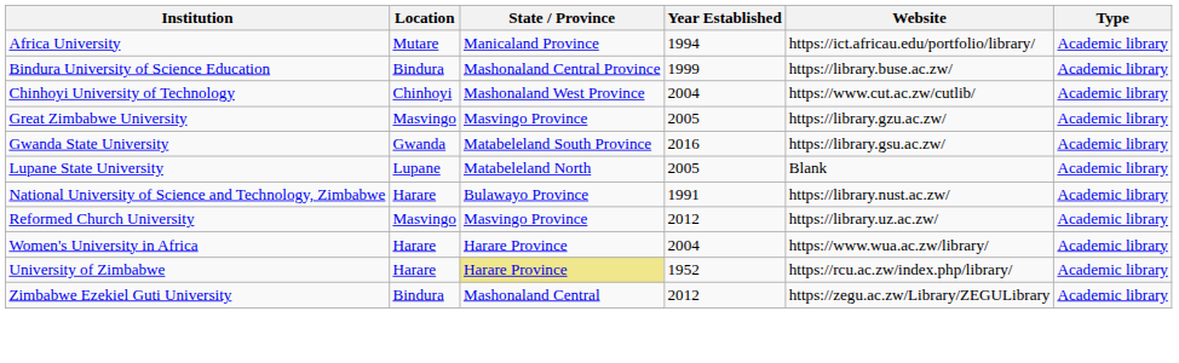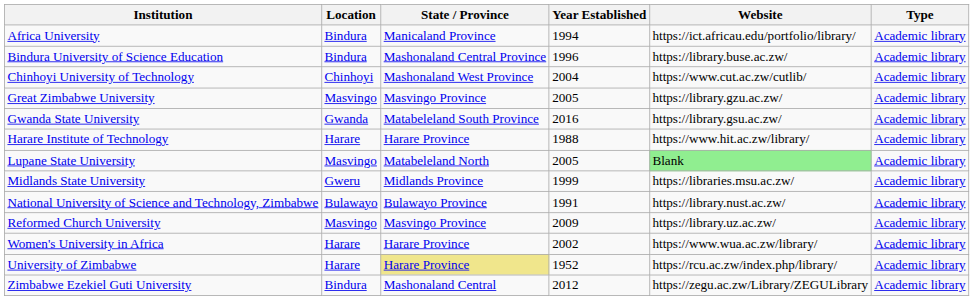Africa University | Location: Mutare -> Bindura
Bindura University of Science Education | Year Established: 1999 -> 1996
+ row: Harare Institute of Technology | Harare | Harare Province | 1988 | https://www.hit.ac.zw/library/ | Academic library
Lupane State University | Location: Lupane -> Masvingo
Lupane State University | Website: no background -> lightgreen background
+ row: Midlands State University | Gweru | Midlands Province | 1999 | https://libraries.msu.ac.zw/ | Academic library
National University of Science and Technology, Zimbabwe | Location: Harare -> Bulawayo
Reformed Church University | Year Established: 2012 -> 2009
Women's University in Africa | Year Established: 2004 -> 2002
